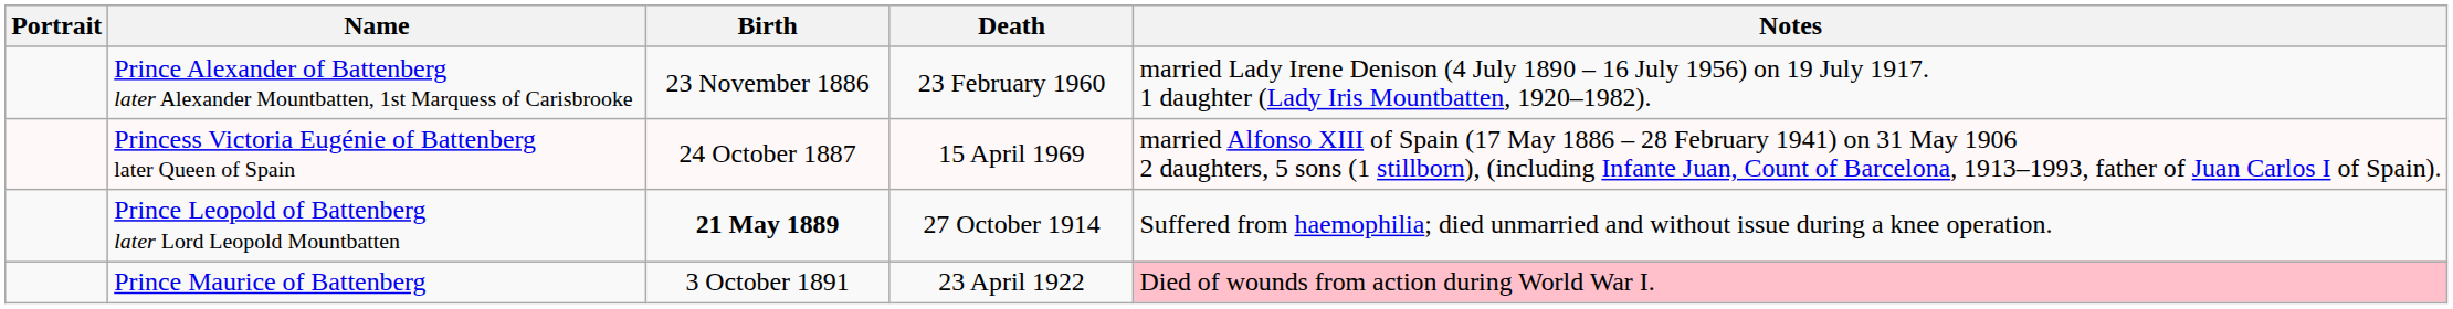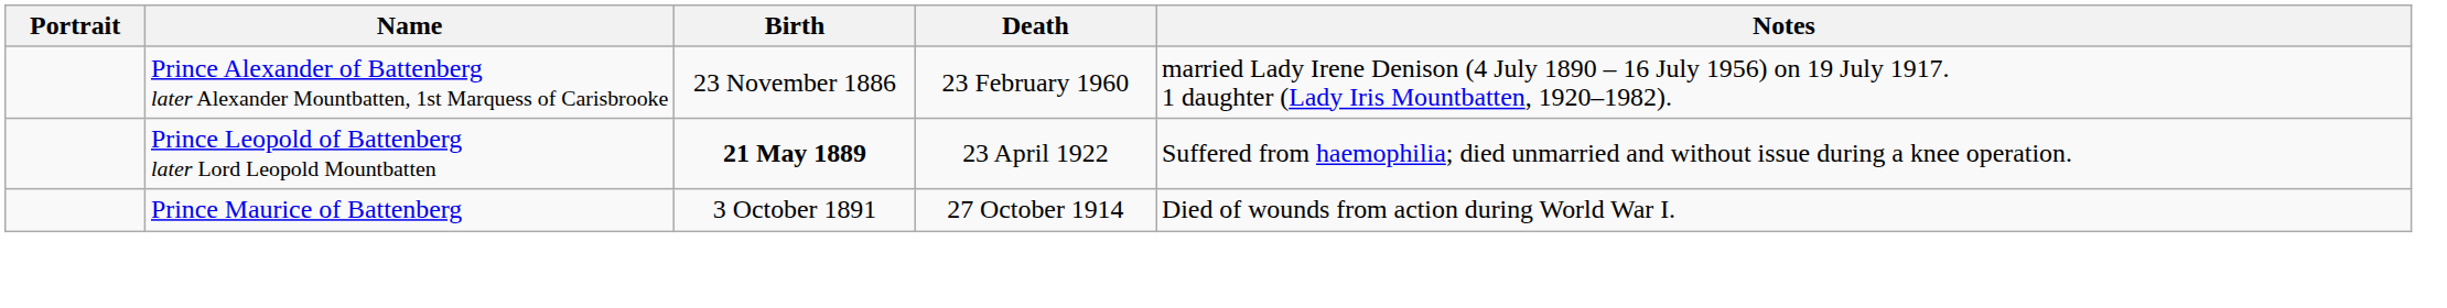- row: Princess Victoria Eugénie of Battenberg later Queen of Spain | 24 October 1887 | 15 April 1969 | married Alfonso XIII of Spain (17 May 1886 – 28 February 1941) on 31 May 1906 2 daughters, 5 sons (1 stillborn), (including Infante Juan, Count of Barcelona, 1913–1993, father of Juan Carlos I of Spain).
Prince Leopold of Battenberg later Lord Leopold Mountbatten | Death: 27 October 1914 -> 23 April 1922
Prince Maurice of Battenberg | Death: 23 April 1922 -> 27 October 1914
Prince Maurice of Battenberg | Notes: pink background -> no background
